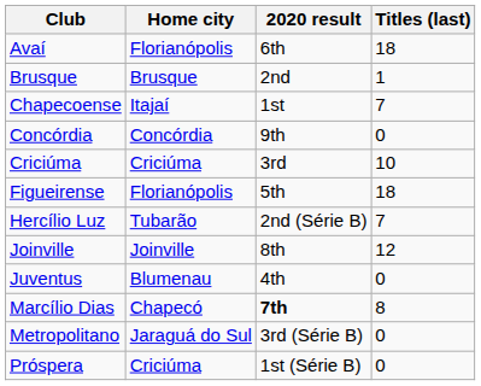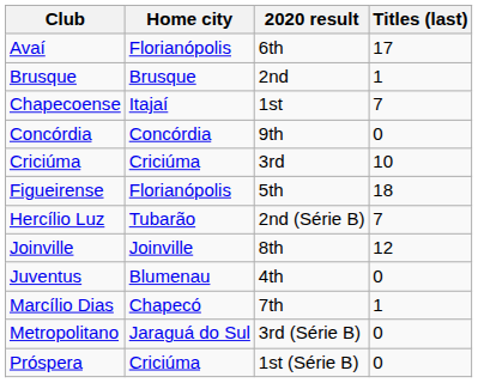Avaí | Titles (last): 18 -> 17
Marcílio Dias | 2020 result: bold -> normal
Marcílio Dias | Titles (last): 8 -> 1
